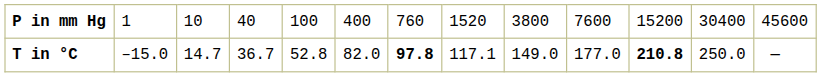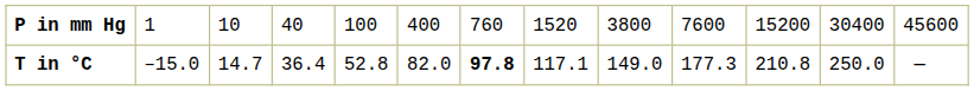T in °C | column 4: 36.7 -> 36.4
T in °C | column 10: 177.0 -> 177.3
T in °C | column 11: bold -> normal
